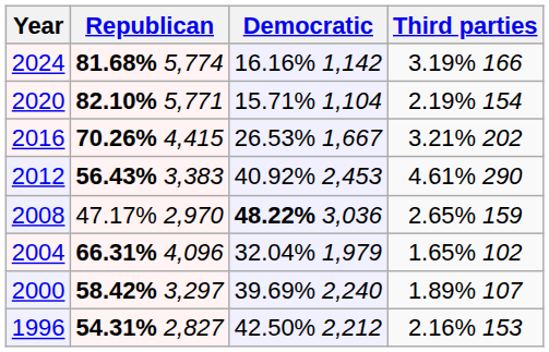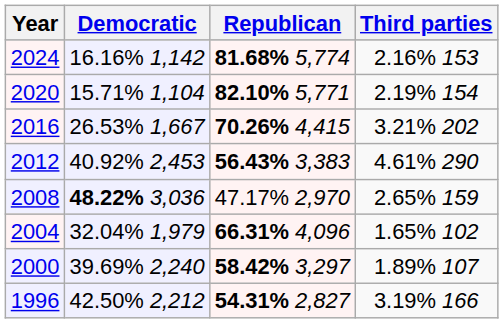columns swapped: Republican <-> Democratic
2024 | Third parties: 3.19% 166 -> 2.16% 153
1996 | Third parties: 2.16% 153 -> 3.19% 166
